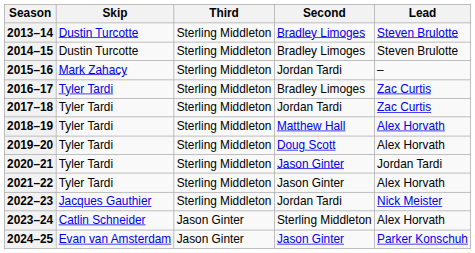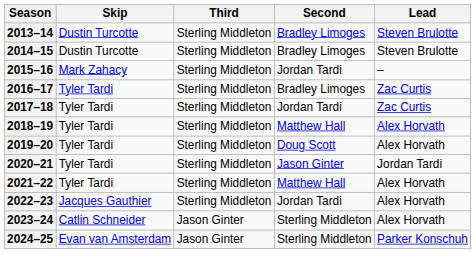2021–22 | Second: Jason Ginter -> Matthew Hall
2022–23 | Lead: Nick Meister -> Alex Horvath
2024–25 | Second: Jason Ginter -> Sterling Middleton
